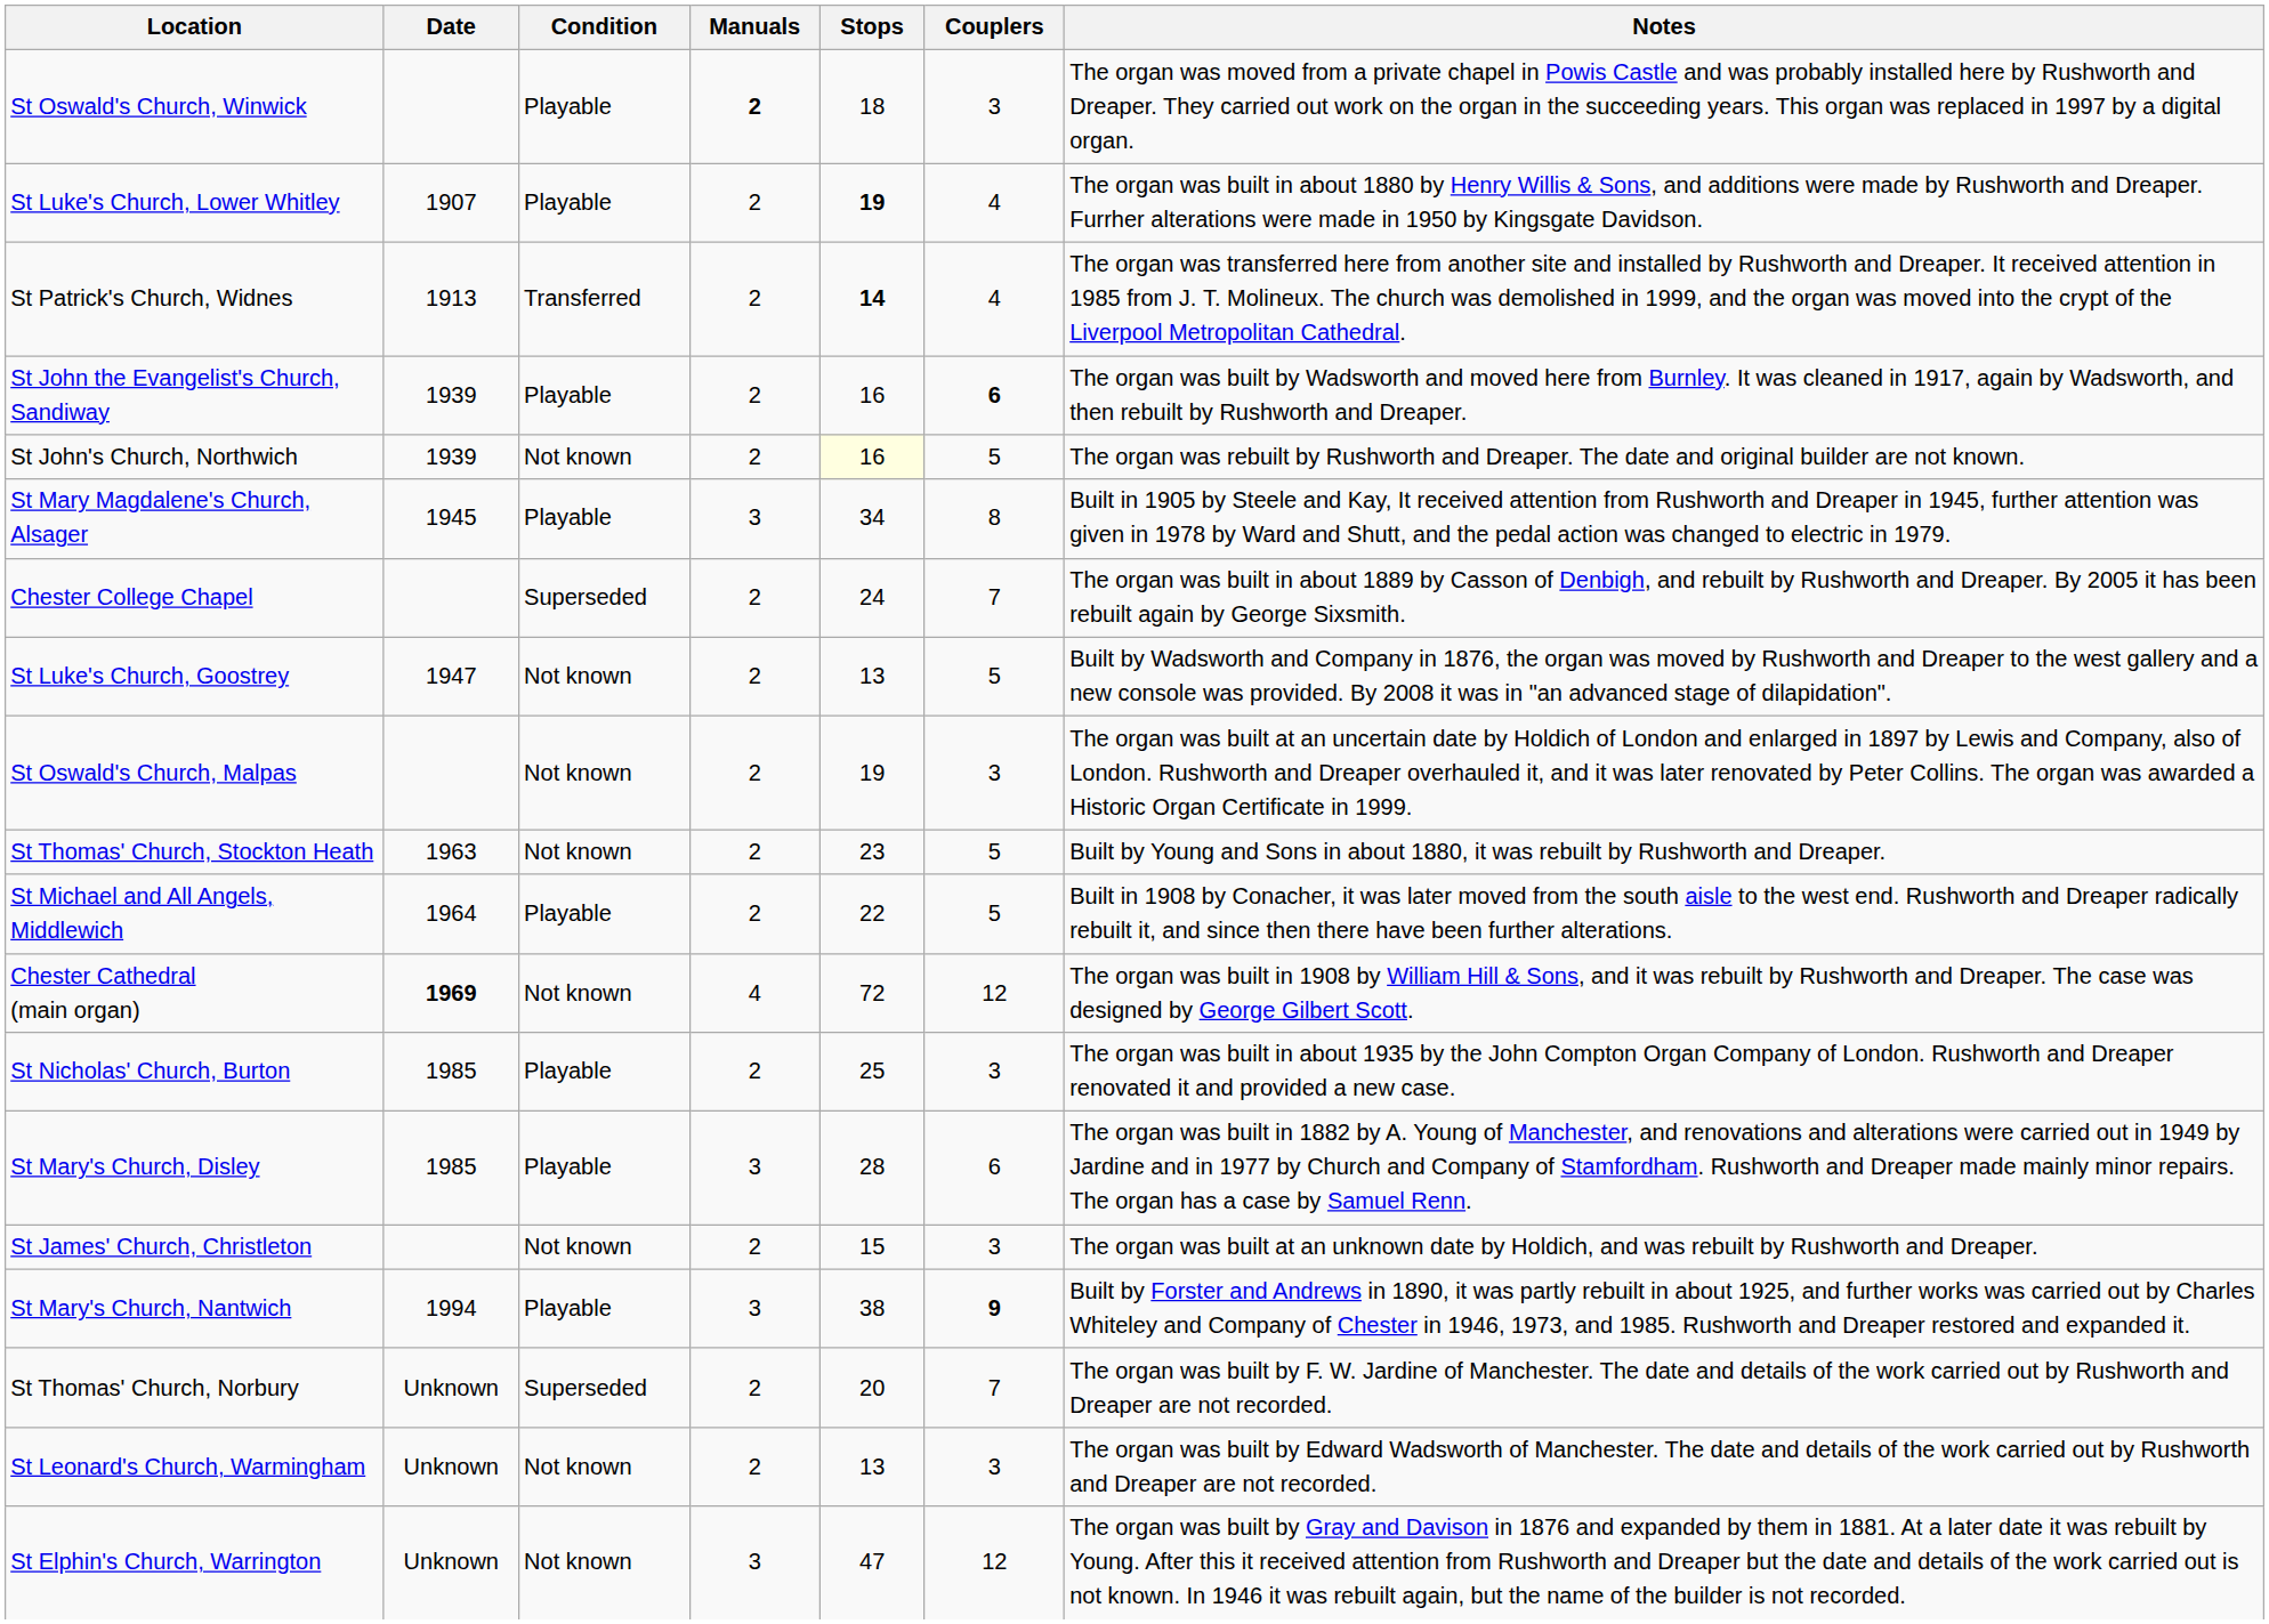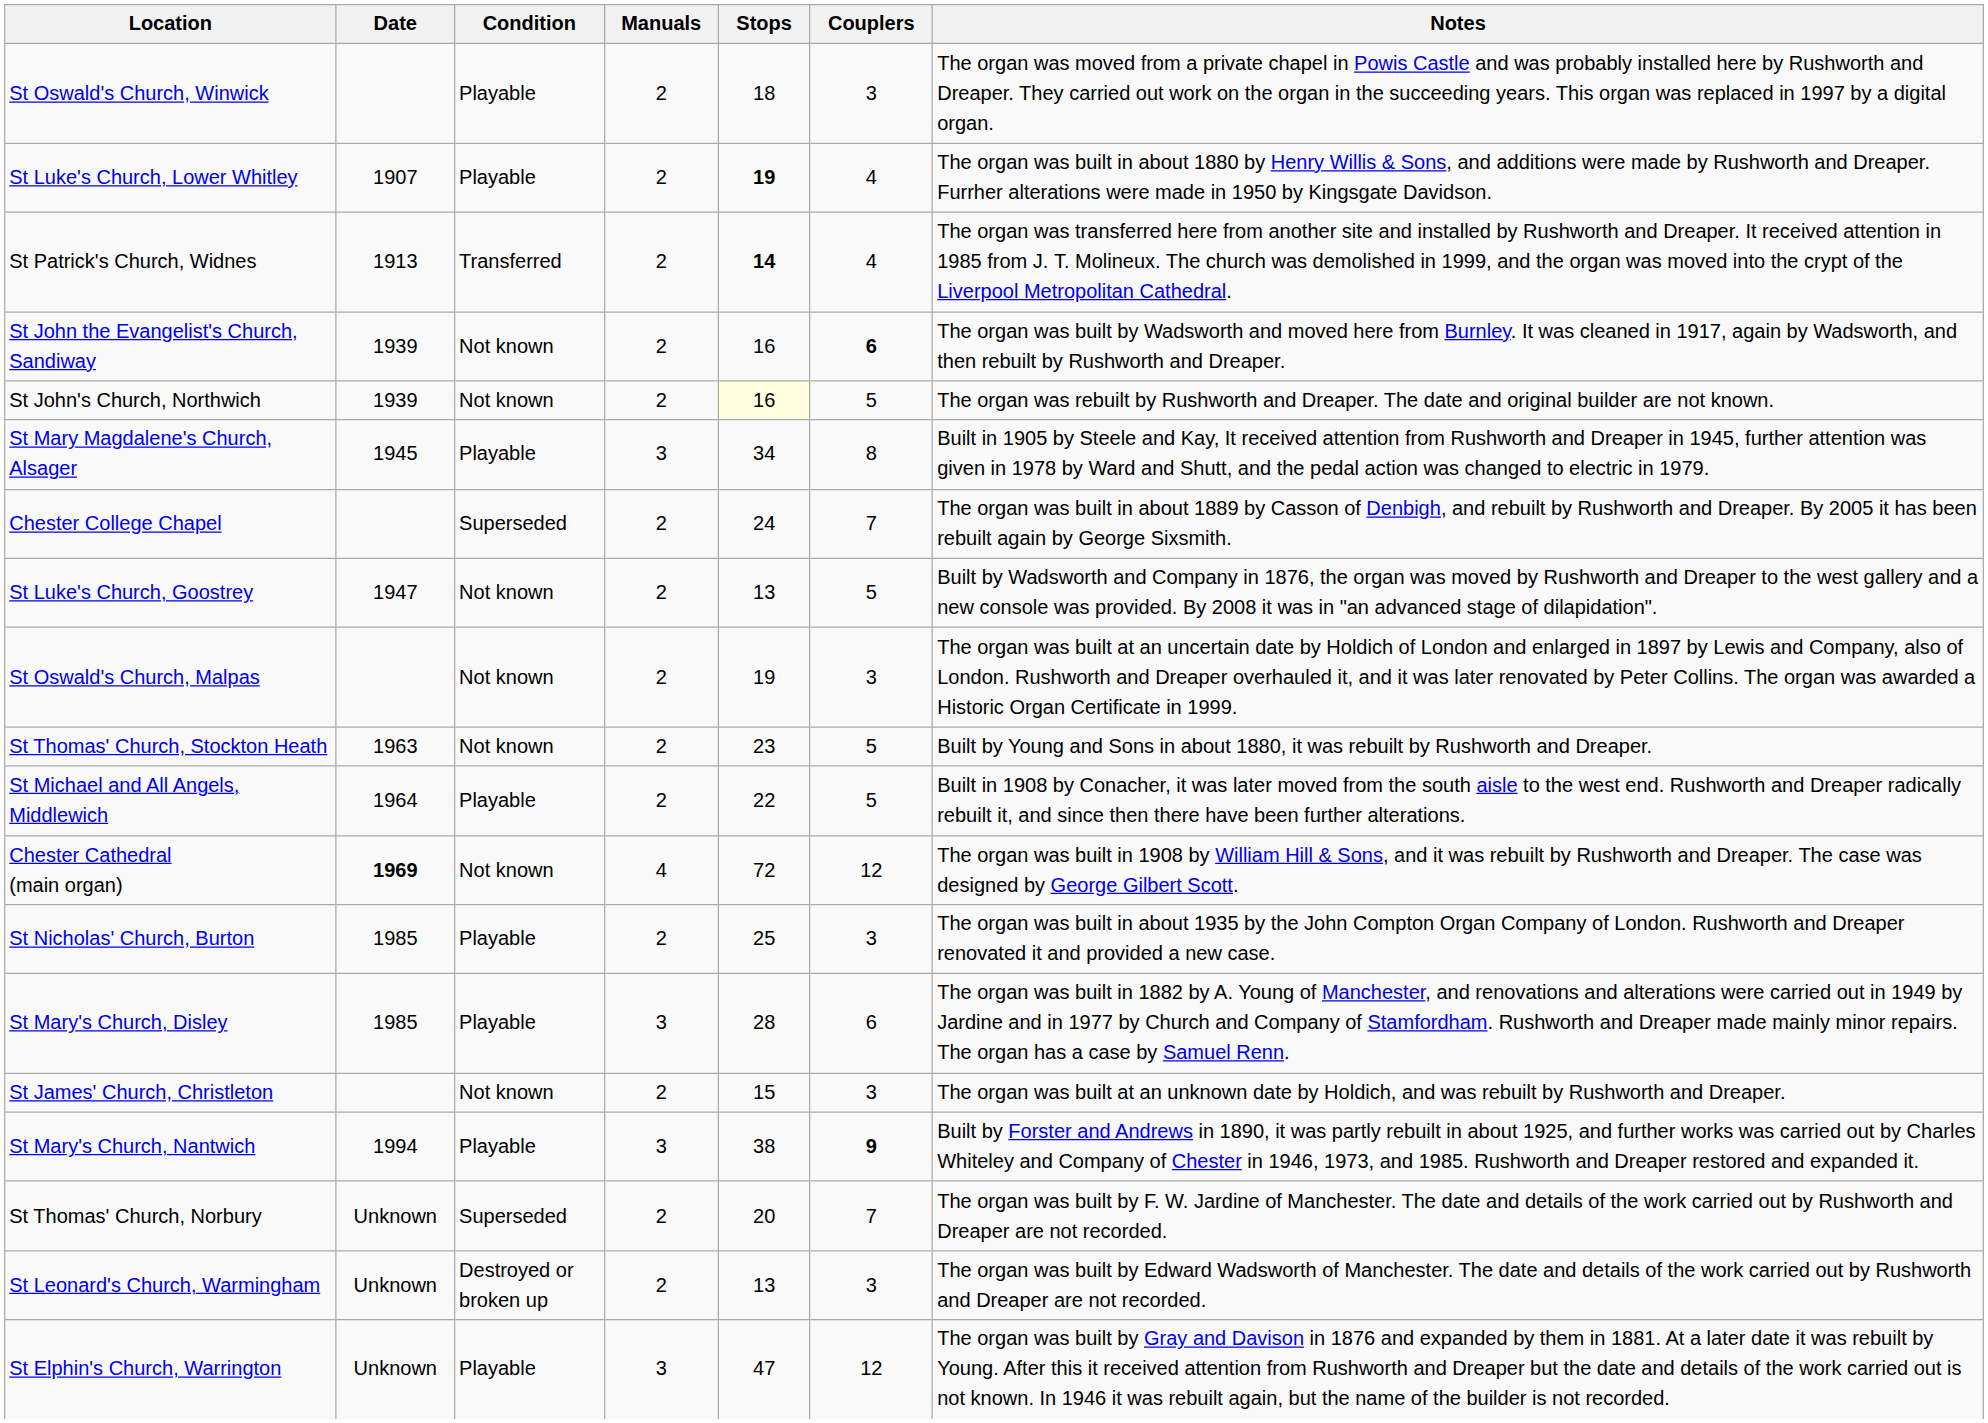St Oswald's Church, Winwick | Manuals: bold -> normal
St John the Evangelist's Church, Sandiway | Condition: Playable -> Not known
St Leonard's Church, Warmingham | Condition: Not known -> Destroyed or broken up
St Elphin's Church, Warrington | Condition: Not known -> Playable
